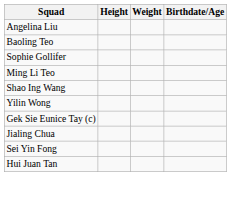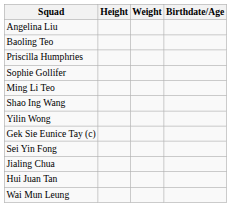+ row: Priscilla Humphries
rows swapped: Sei Yin Fong <-> Jialing Chua
+ row: Wai Mun Leung
